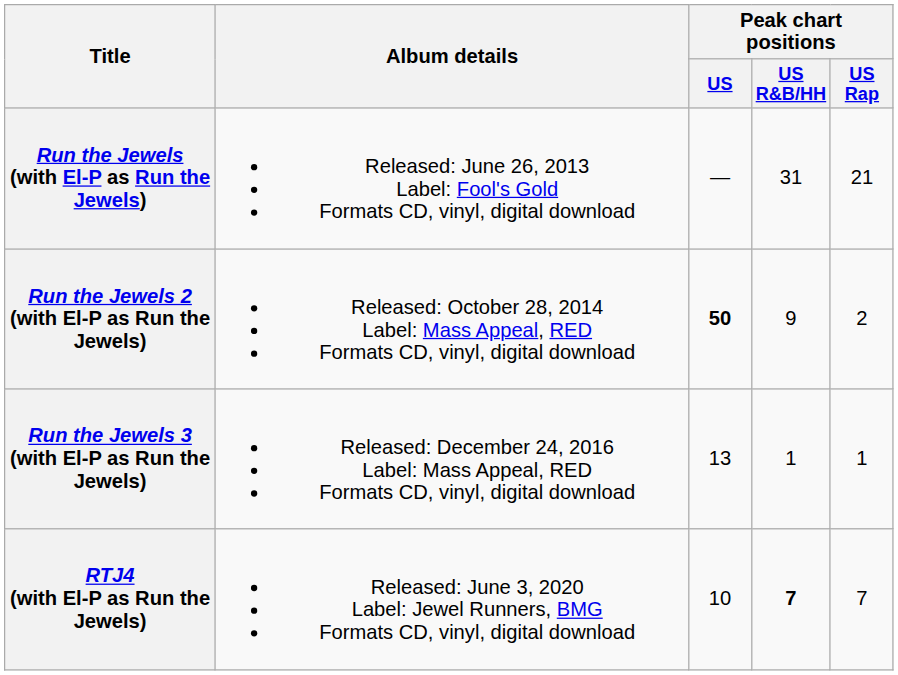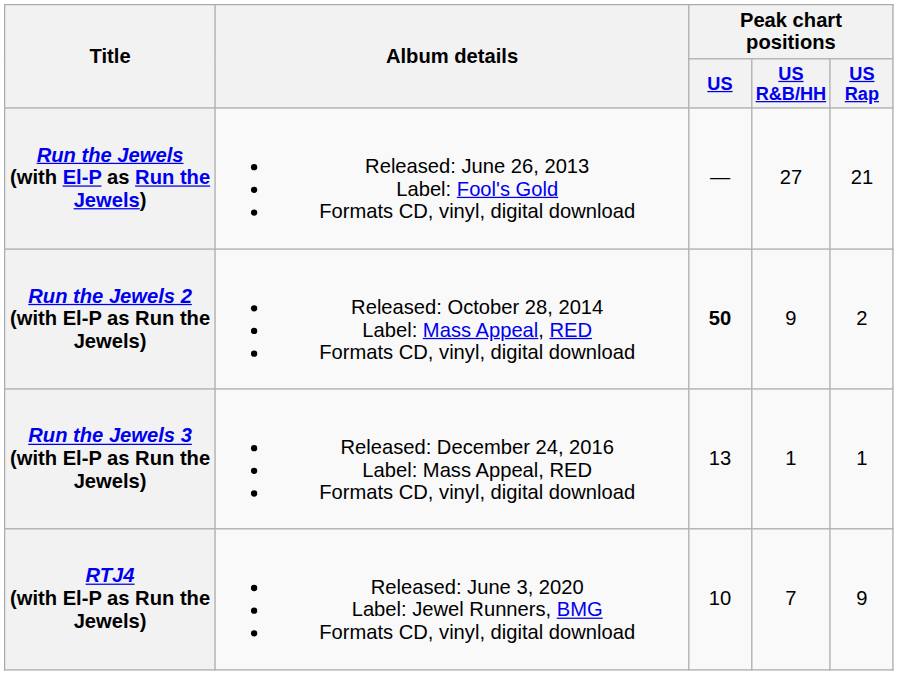Run the Jewels (with El-P as Run the Jewels) | Peak chart positions / US R&B/HH: 31 -> 27
RTJ4 (with El-P as Run the Jewels) | Peak chart positions / US R&B/HH: bold -> normal
RTJ4 (with El-P as Run the Jewels) | Peak chart positions / US Rap: 7 -> 9
